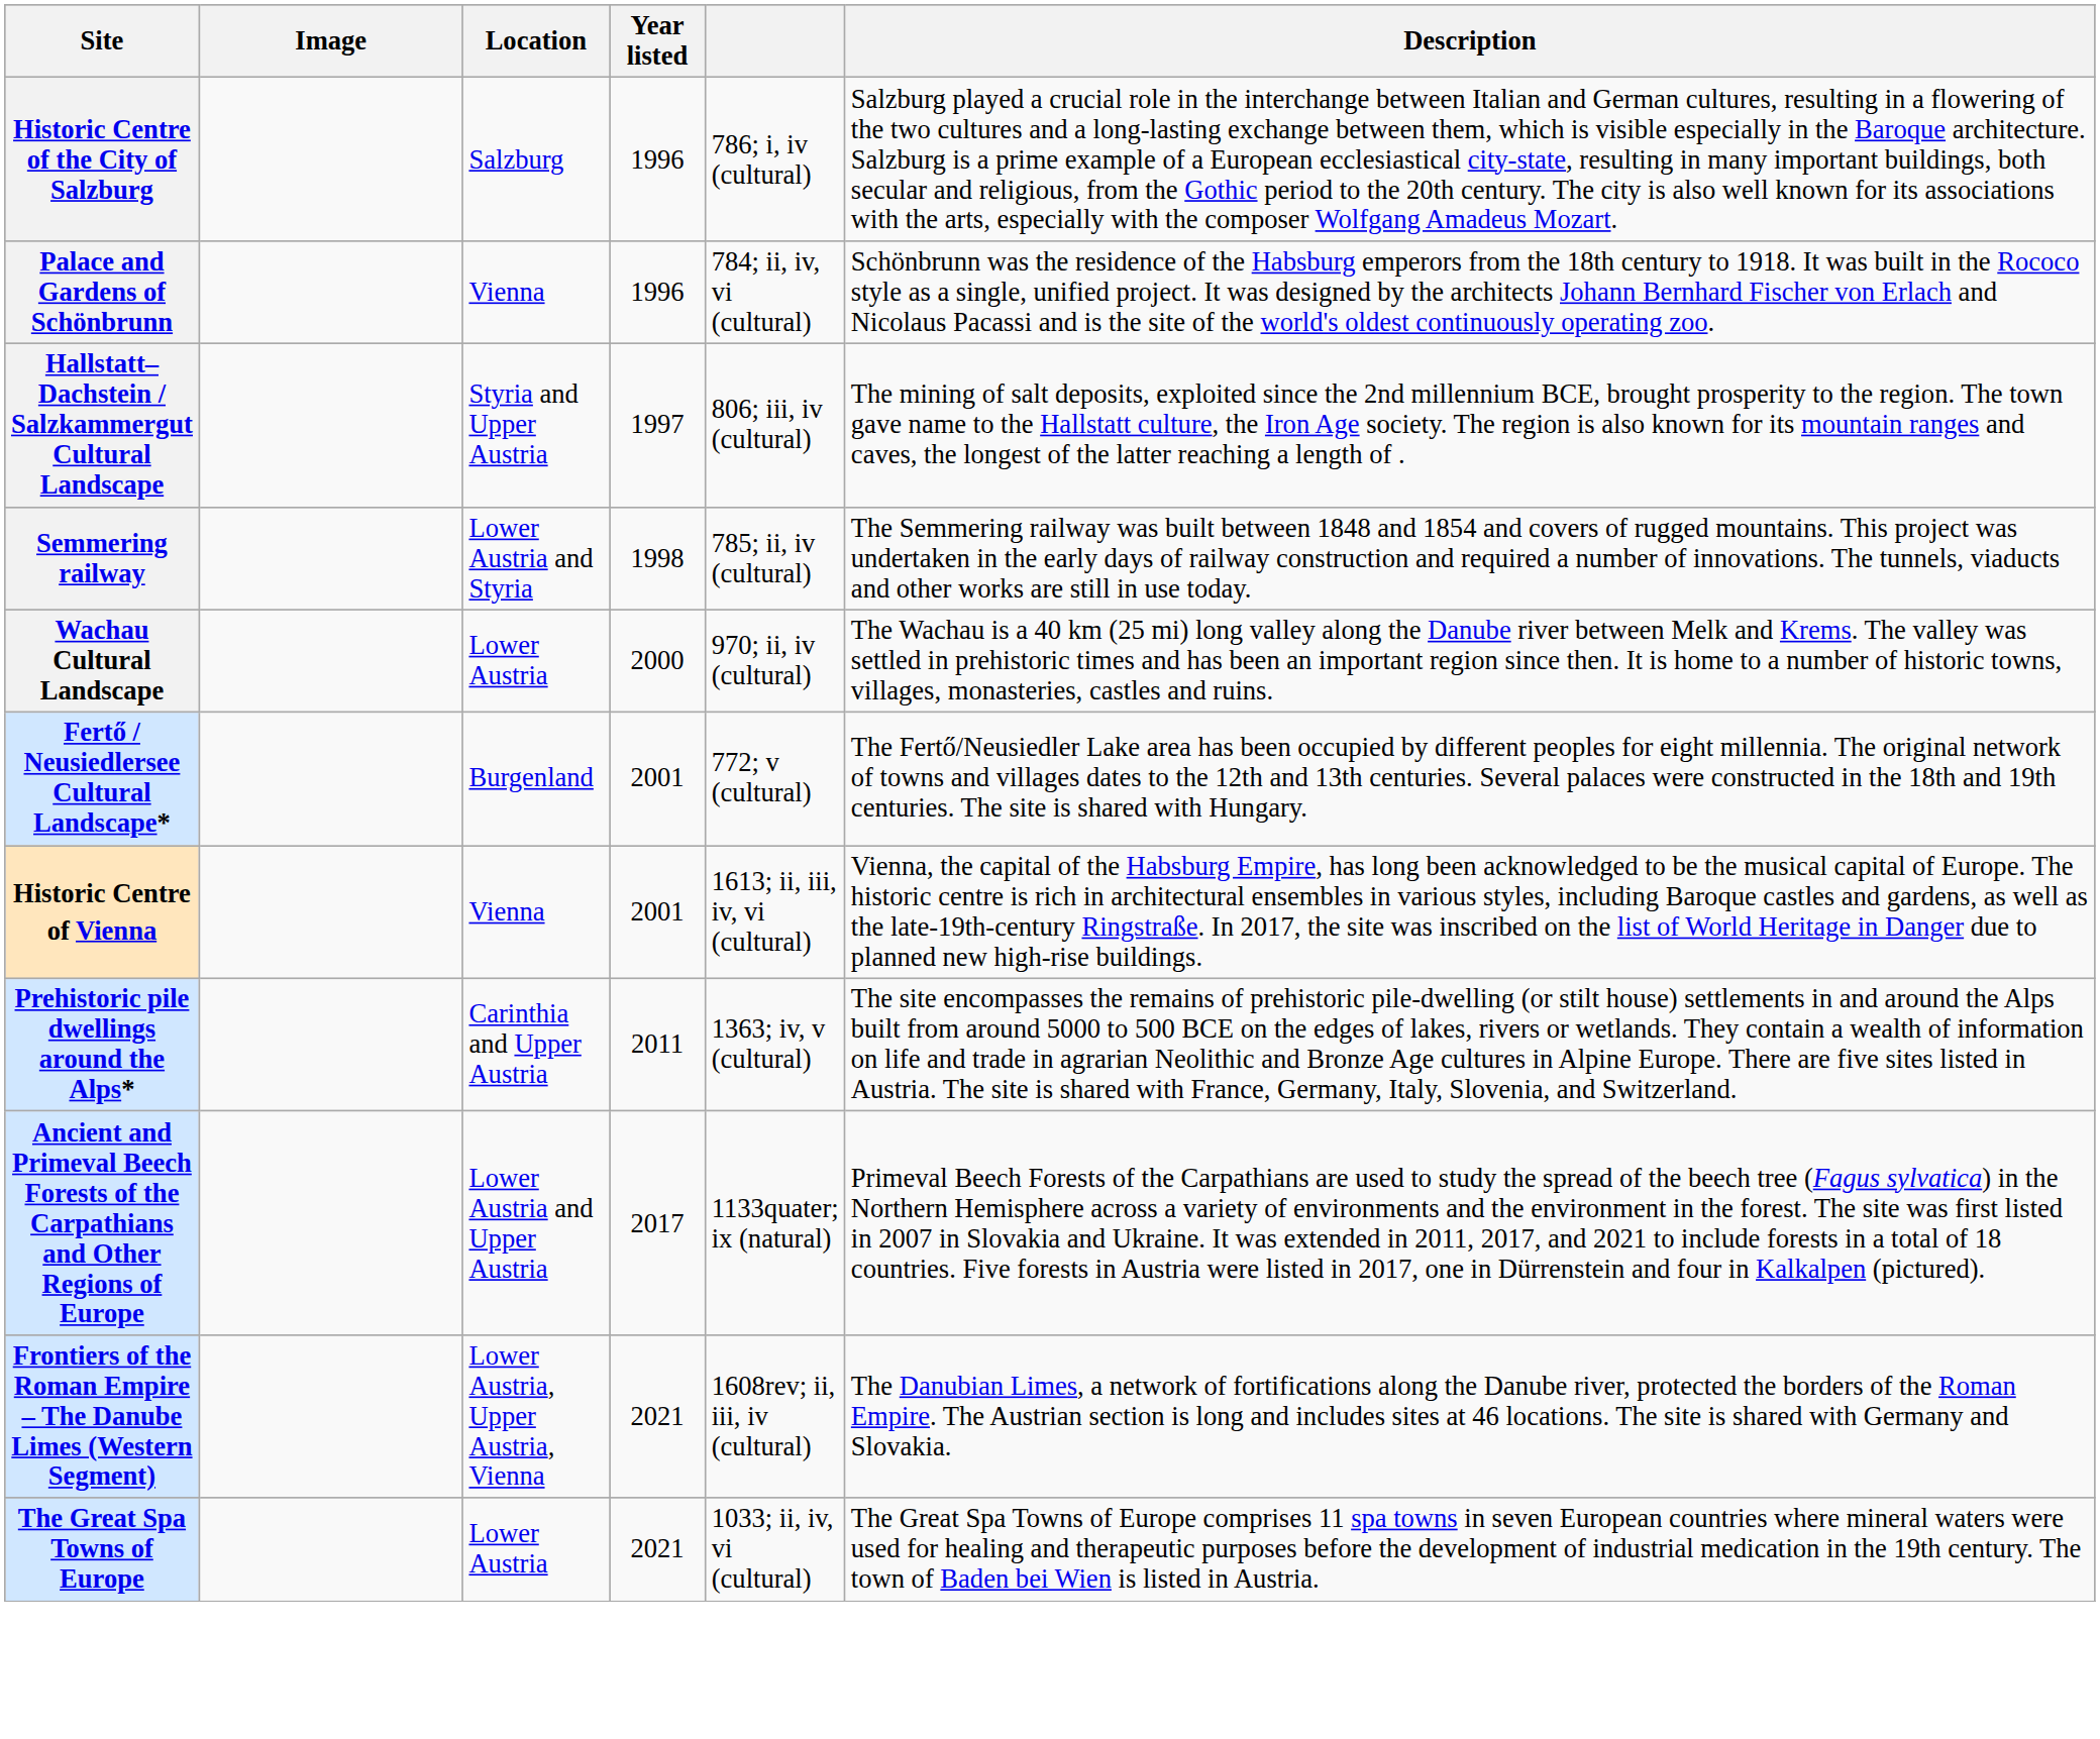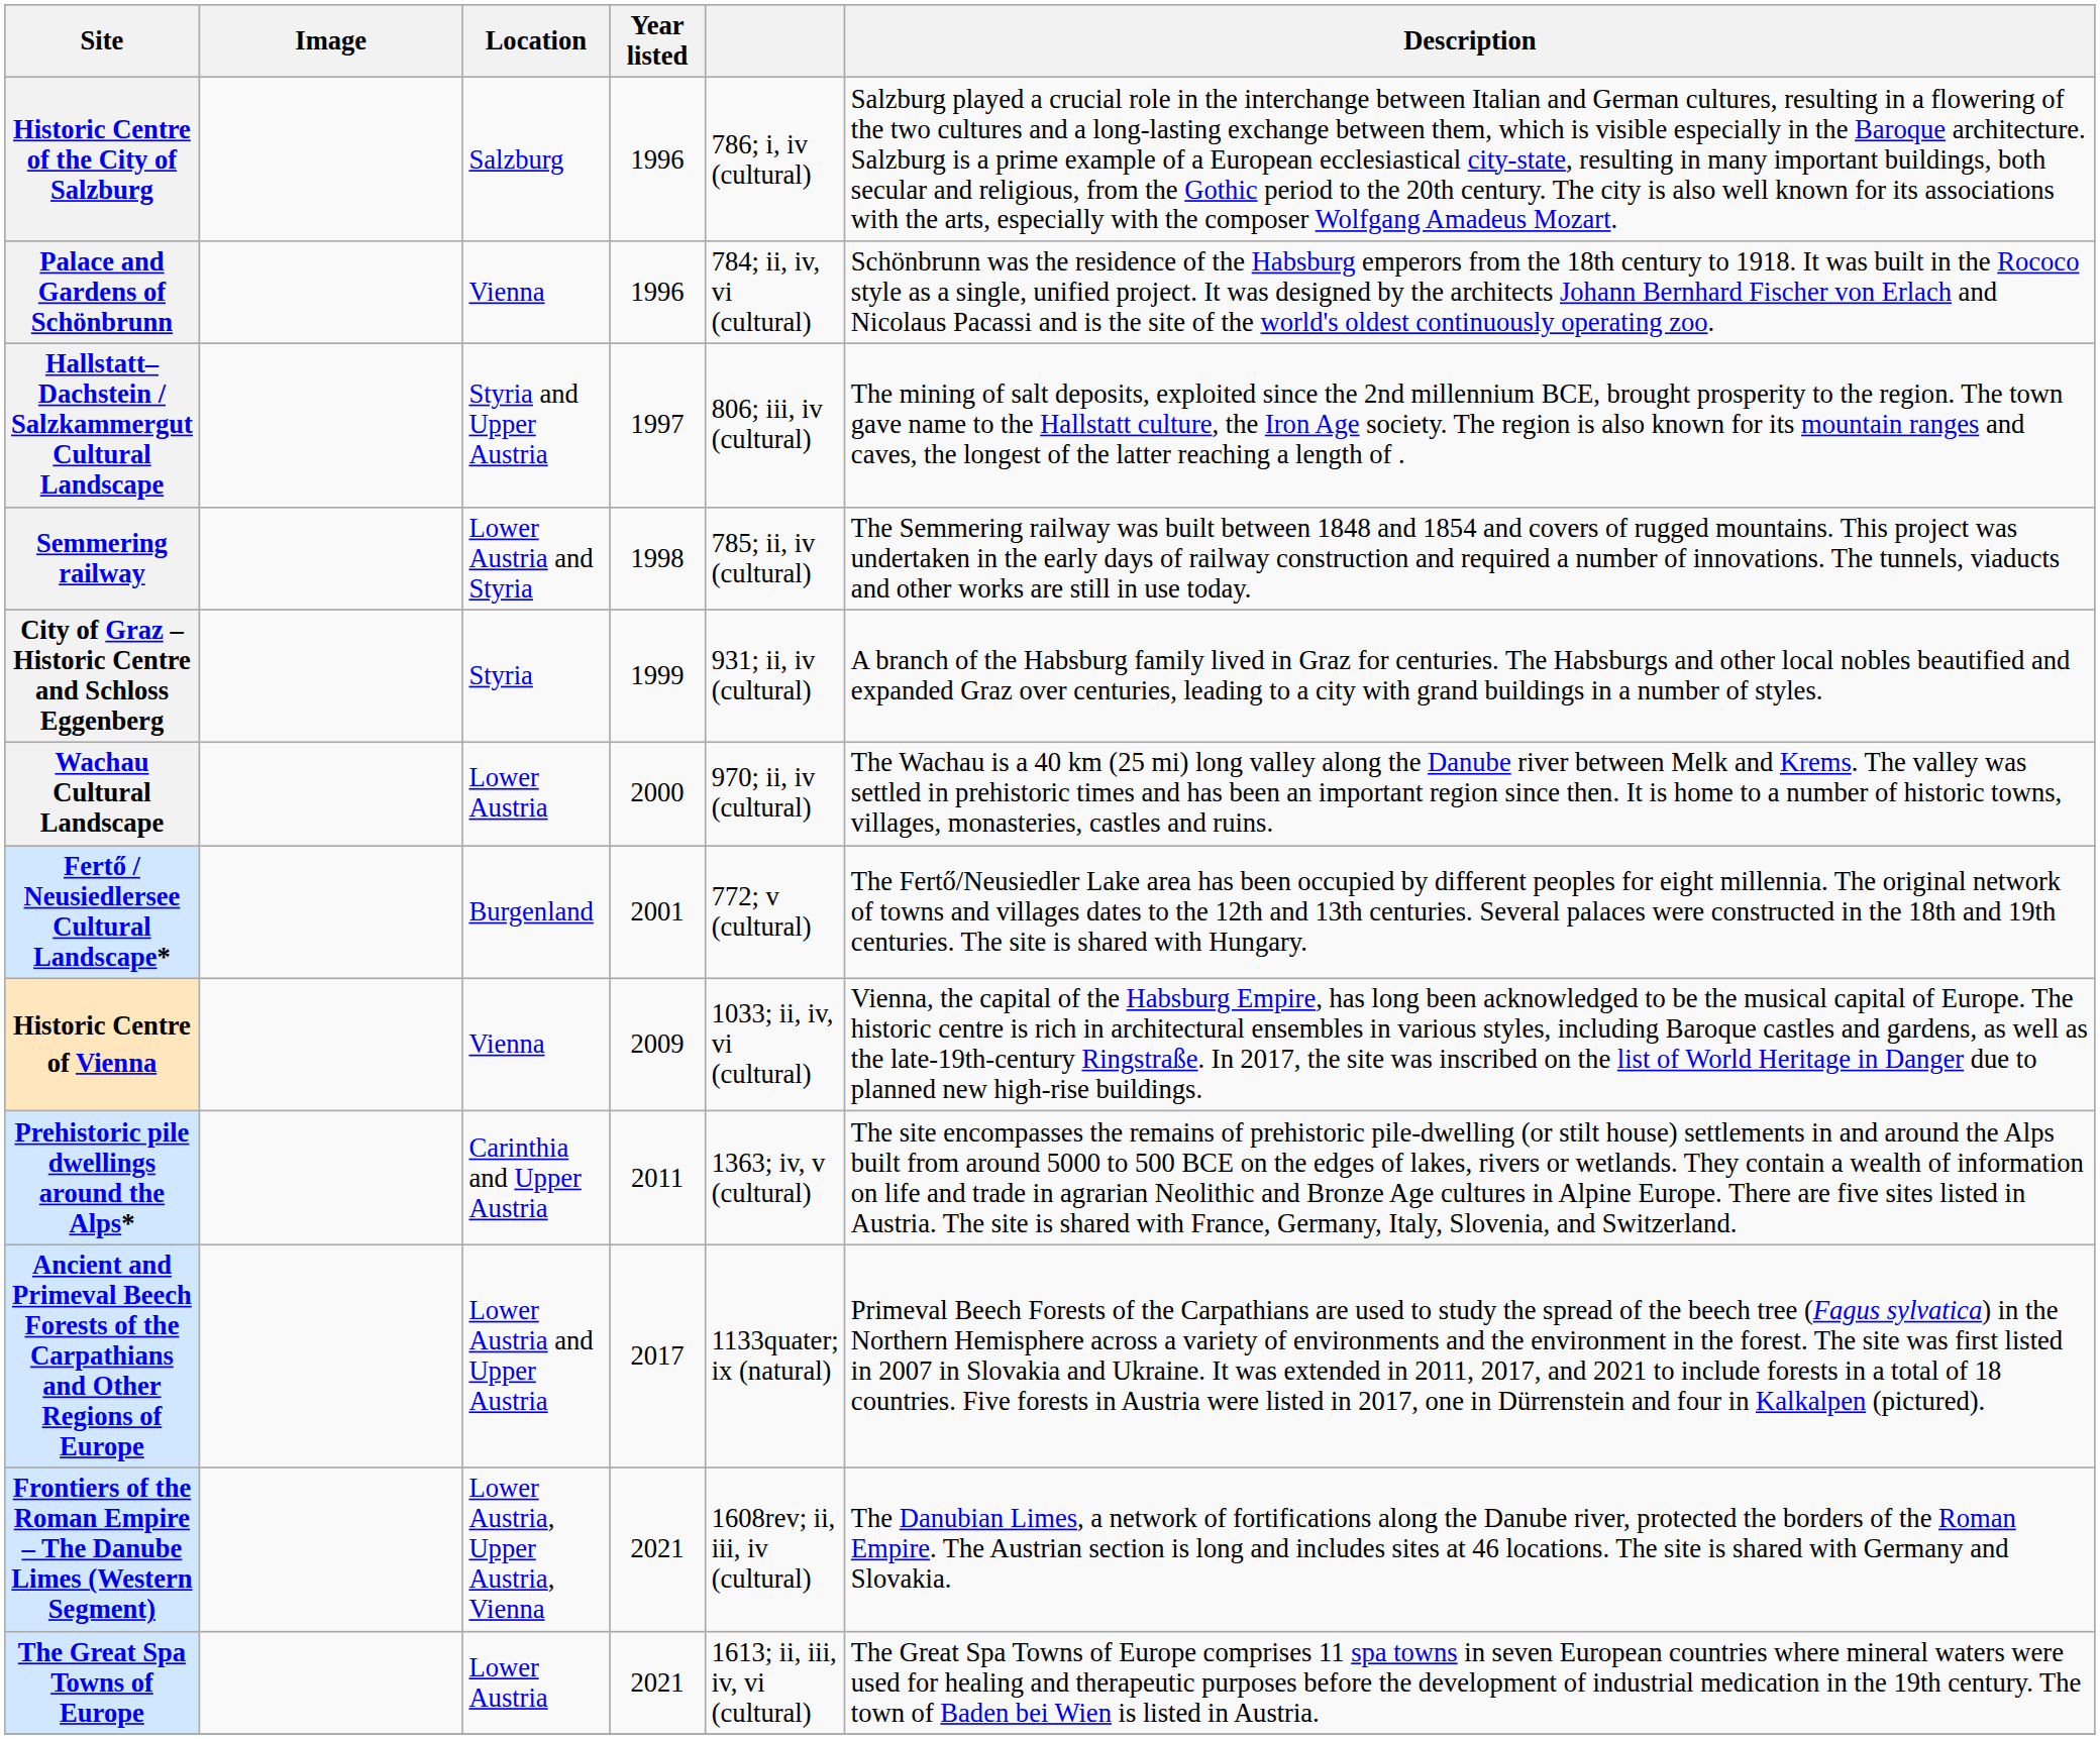+ row: City of Graz – Historic Centre and Schloss Eggenberg | Styria | 1999 | 931; ii, iv (cultural) | A branch of the Habsburg family lived in Graz for centuries. The Habsburgs and other local nobles beautified and expanded Graz over centuries, leading to a city with grand buildings in a number of styles.
Historic Centre of Vienna | Year listed: 2001 -> 2009
Historic Centre of Vienna | column 5: 1613; ii, iii, iv, vi (cultural) -> 1033; ii, iv, vi (cultural)
The Great Spa Towns of Europe | column 5: 1033; ii, iv, vi (cultural) -> 1613; ii, iii, iv, vi (cultural)
